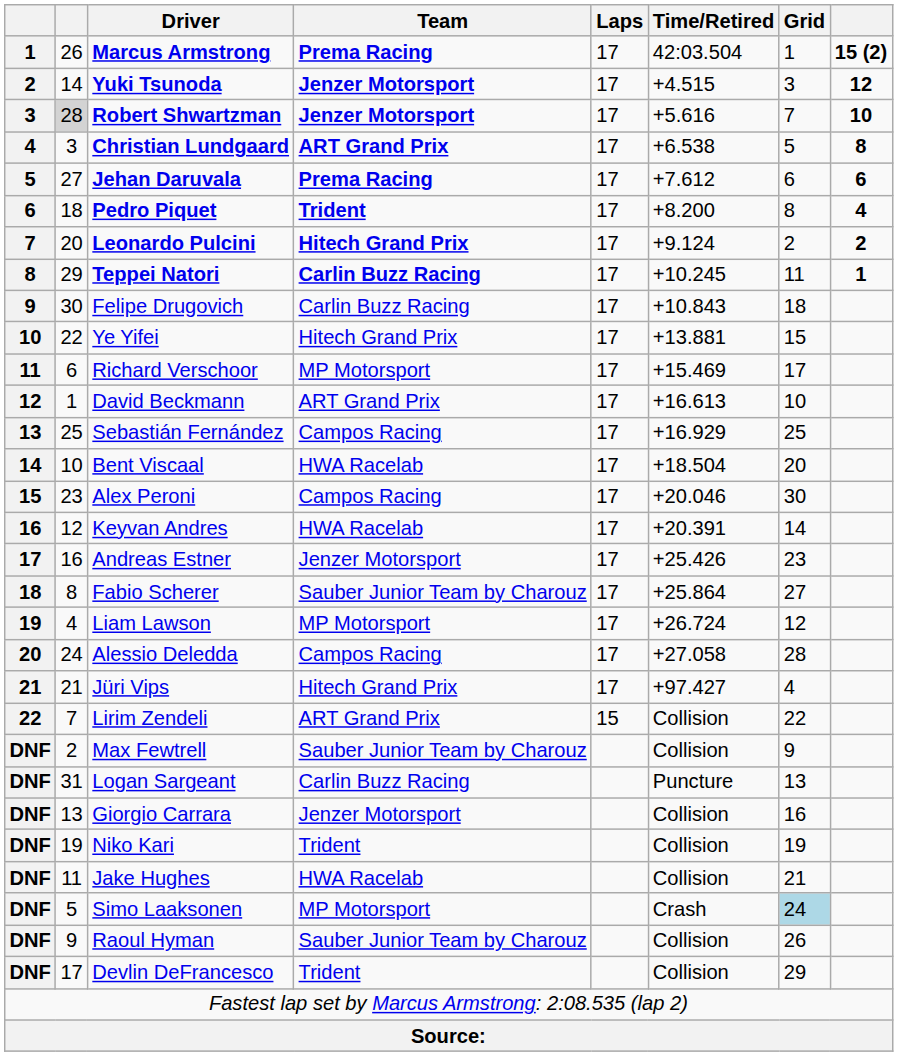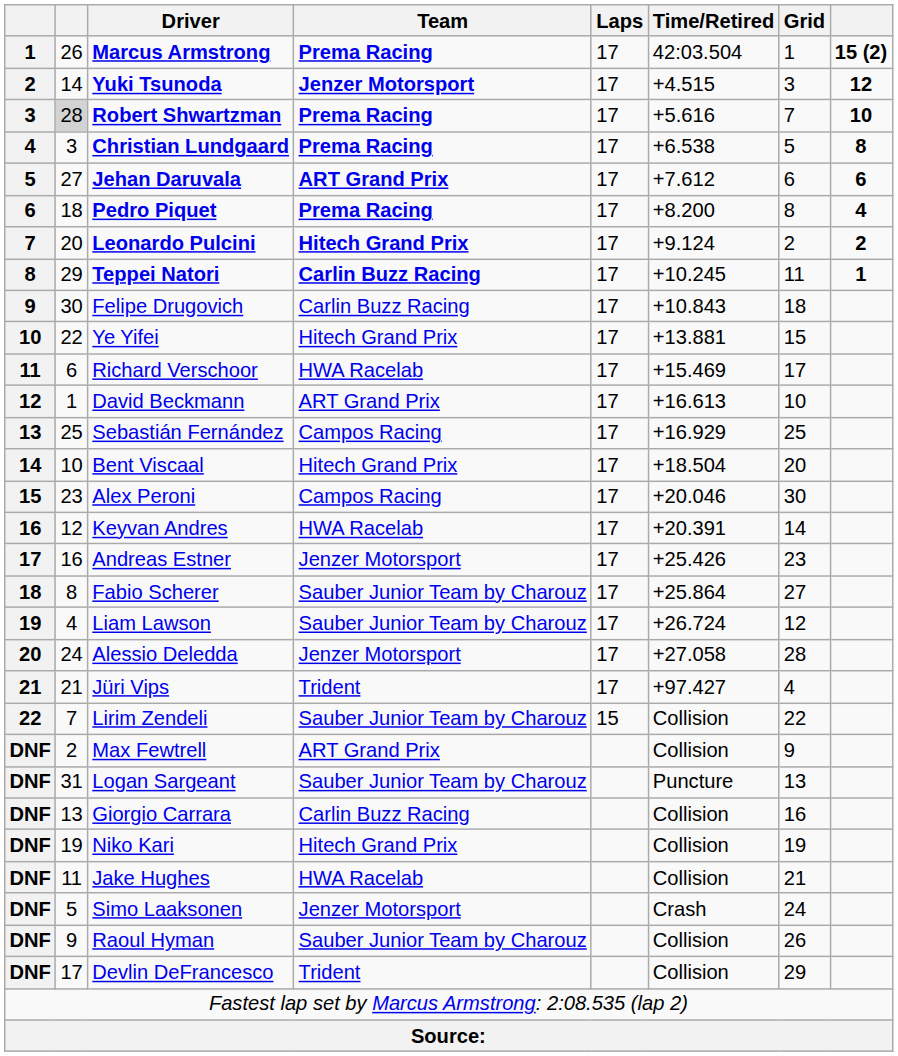Robert Shwartzman | Team: Jenzer Motorsport -> Prema Racing
Christian Lundgaard | Team: ART Grand Prix -> Prema Racing
Jehan Daruvala | Team: Prema Racing -> ART Grand Prix
Pedro Piquet | Team: Trident -> Prema Racing
Richard Verschoor | Team: MP Motorsport -> HWA Racelab
Bent Viscaal | Team: HWA Racelab -> Hitech Grand Prix
Liam Lawson | Team: MP Motorsport -> Sauber Junior Team by Charouz
Alessio Deledda | Team: Campos Racing -> Jenzer Motorsport
Jüri Vips | Team: Hitech Grand Prix -> Trident
Lirim Zendeli | Team: ART Grand Prix -> Sauber Junior Team by Charouz
Max Fewtrell | Team: Sauber Junior Team by Charouz -> ART Grand Prix
Logan Sargeant | Team: Carlin Buzz Racing -> Sauber Junior Team by Charouz
Giorgio Carrara | Team: Jenzer Motorsport -> Carlin Buzz Racing
Niko Kari | Team: Trident -> Hitech Grand Prix
Simo Laaksonen | Team: MP Motorsport -> Jenzer Motorsport
Simo Laaksonen | Grid: lightblue background -> no background
